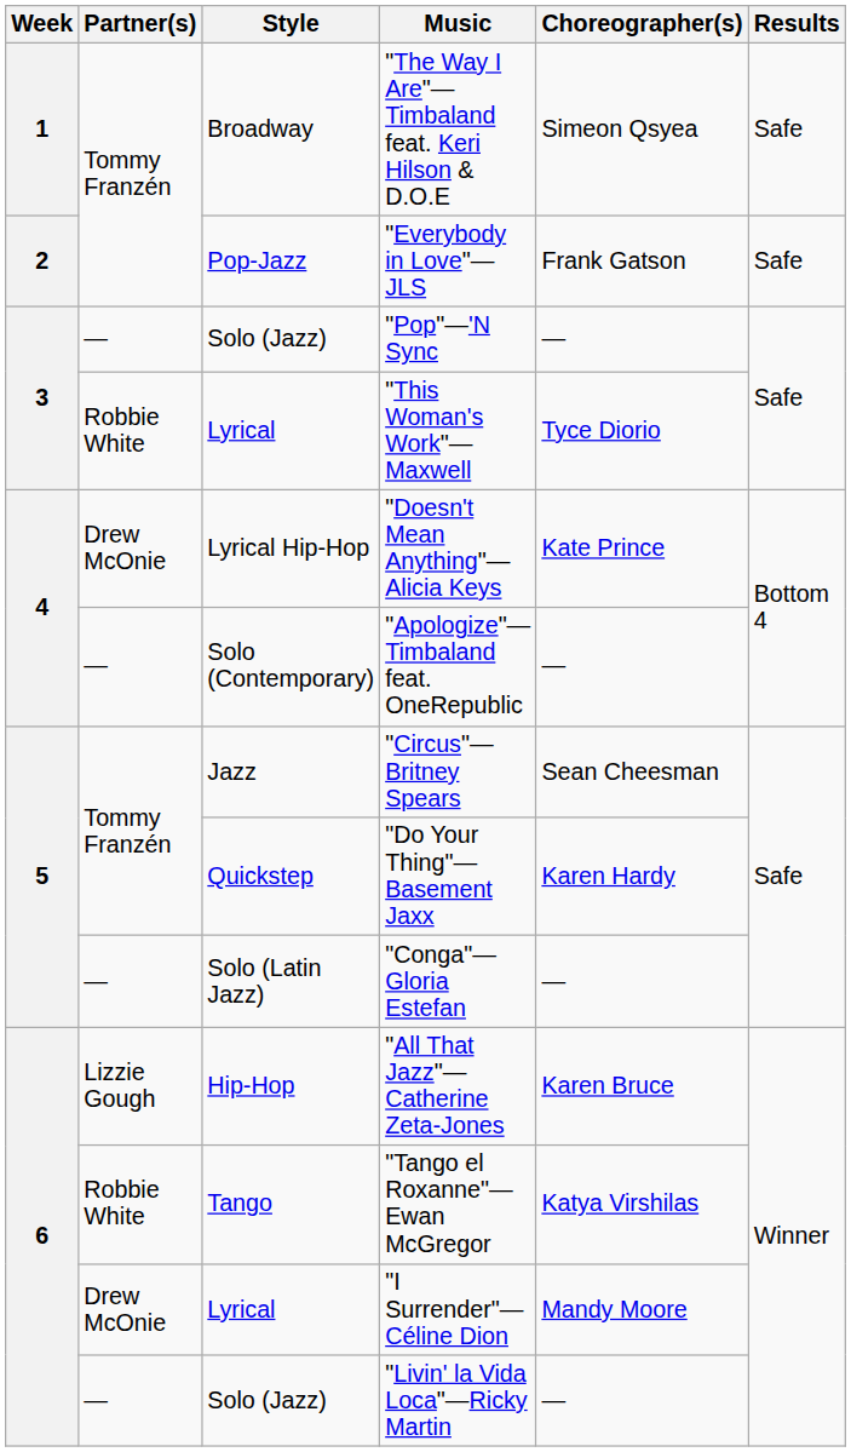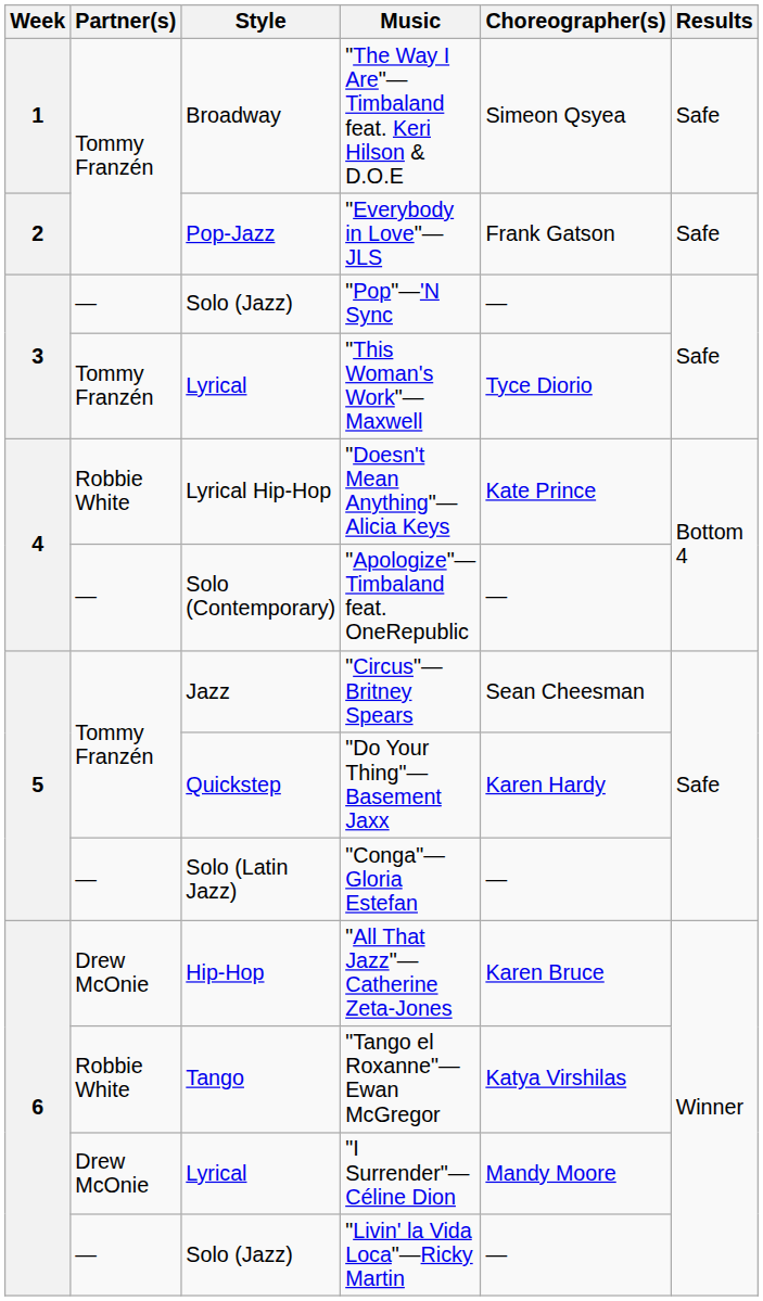"This Woman's Work"—Maxwell | Partner(s): Robbie White -> Tommy Franzén
"Doesn't Mean Anything"—Alicia Keys | Partner(s): Drew McOnie -> Robbie White
"All That Jazz"—Catherine Zeta-Jones | Partner(s): Lizzie Gough -> Drew McOnie
